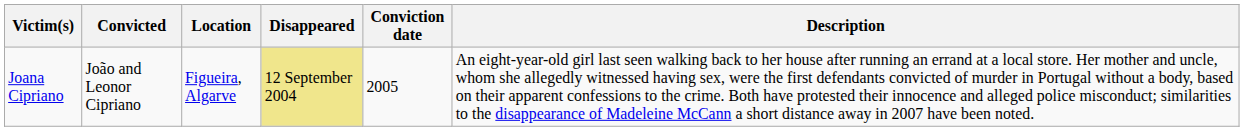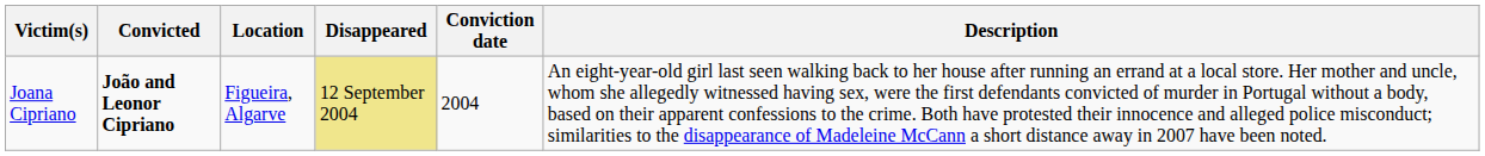Joana Cipriano | Convicted: normal -> bold
Joana Cipriano | Conviction date: 2005 -> 2004
